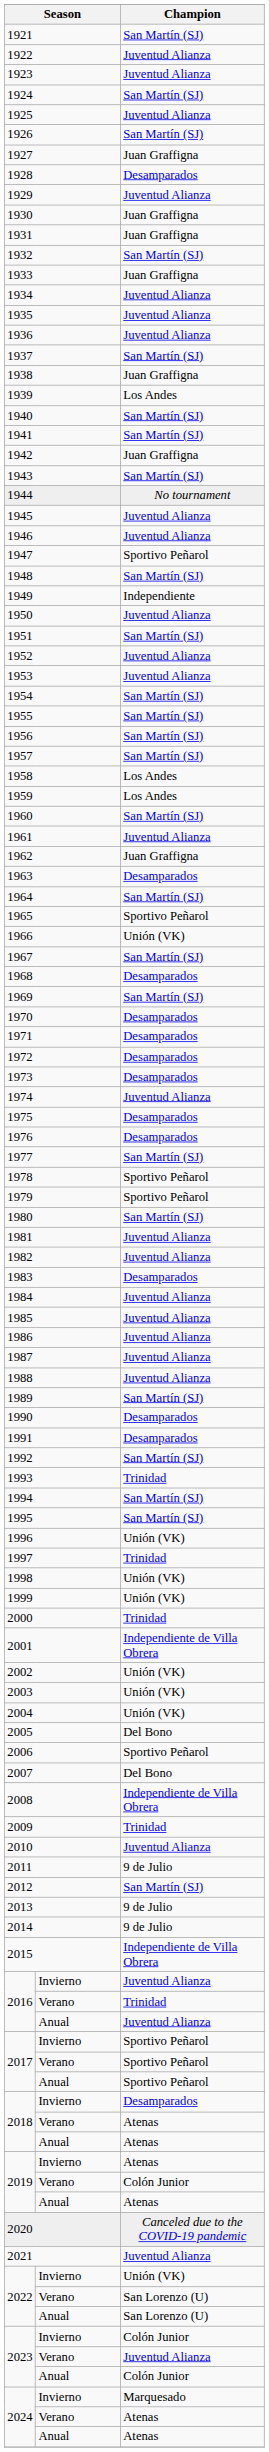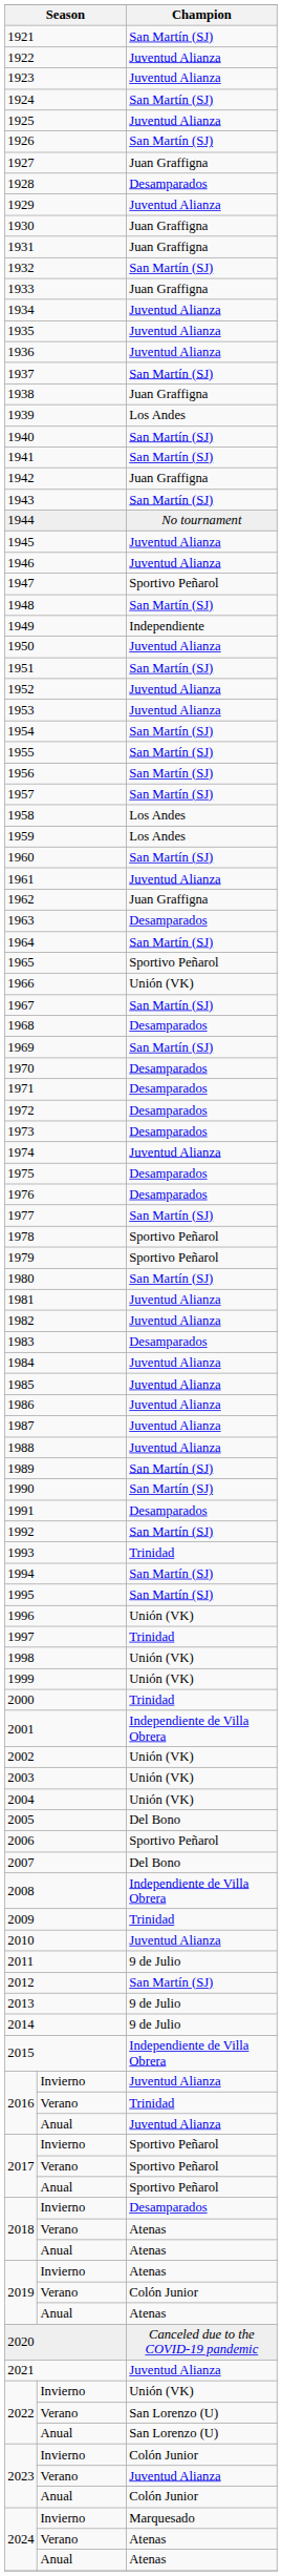1990 | Champion: Desamparados -> San Martín (SJ)
